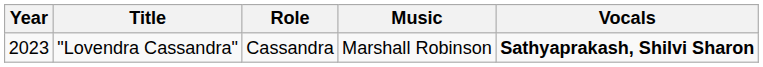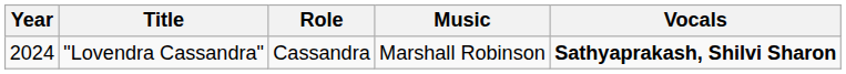"Lovendra Cassandra" | Year: 2023 -> 2024
